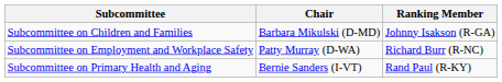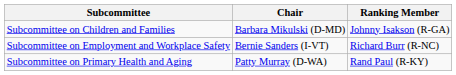Subcommittee on Employment and Workplace Safety | Chair: Patty Murray (D-WA) -> Bernie Sanders (I-VT)
Subcommittee on Primary Health and Aging | Chair: Bernie Sanders (I-VT) -> Patty Murray (D-WA)
